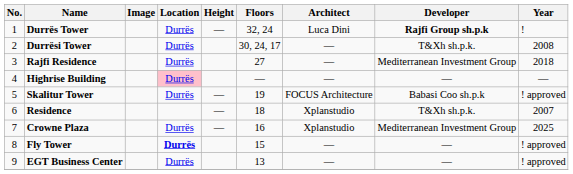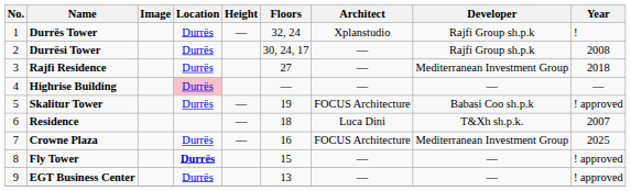Durrës Tower | Architect: Luca Dini -> Xplanstudio
Durrës Tower | Developer: bold -> normal
Durrësi Tower | Developer: T&Xh sh.p.k. -> Rajfi Group sh.p.k
Residence | Architect: Xplanstudio -> Luca Dini
Crowne Plaza | Architect: Xplanstudio -> FOCUS Architecture
